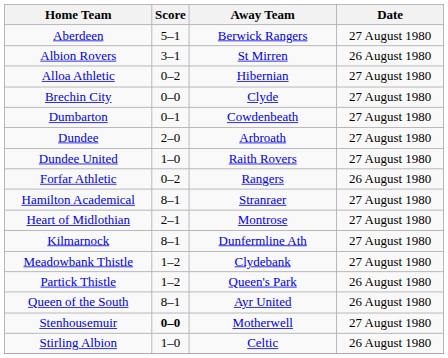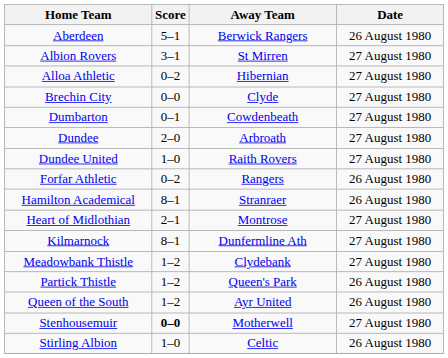Aberdeen | Date: 27 August 1980 -> 26 August 1980
Albion Rovers | Date: 26 August 1980 -> 27 August 1980
Hamilton Academical | Date: 27 August 1980 -> 26 August 1980
Queen of the South | Score: 8–1 -> 1–2
